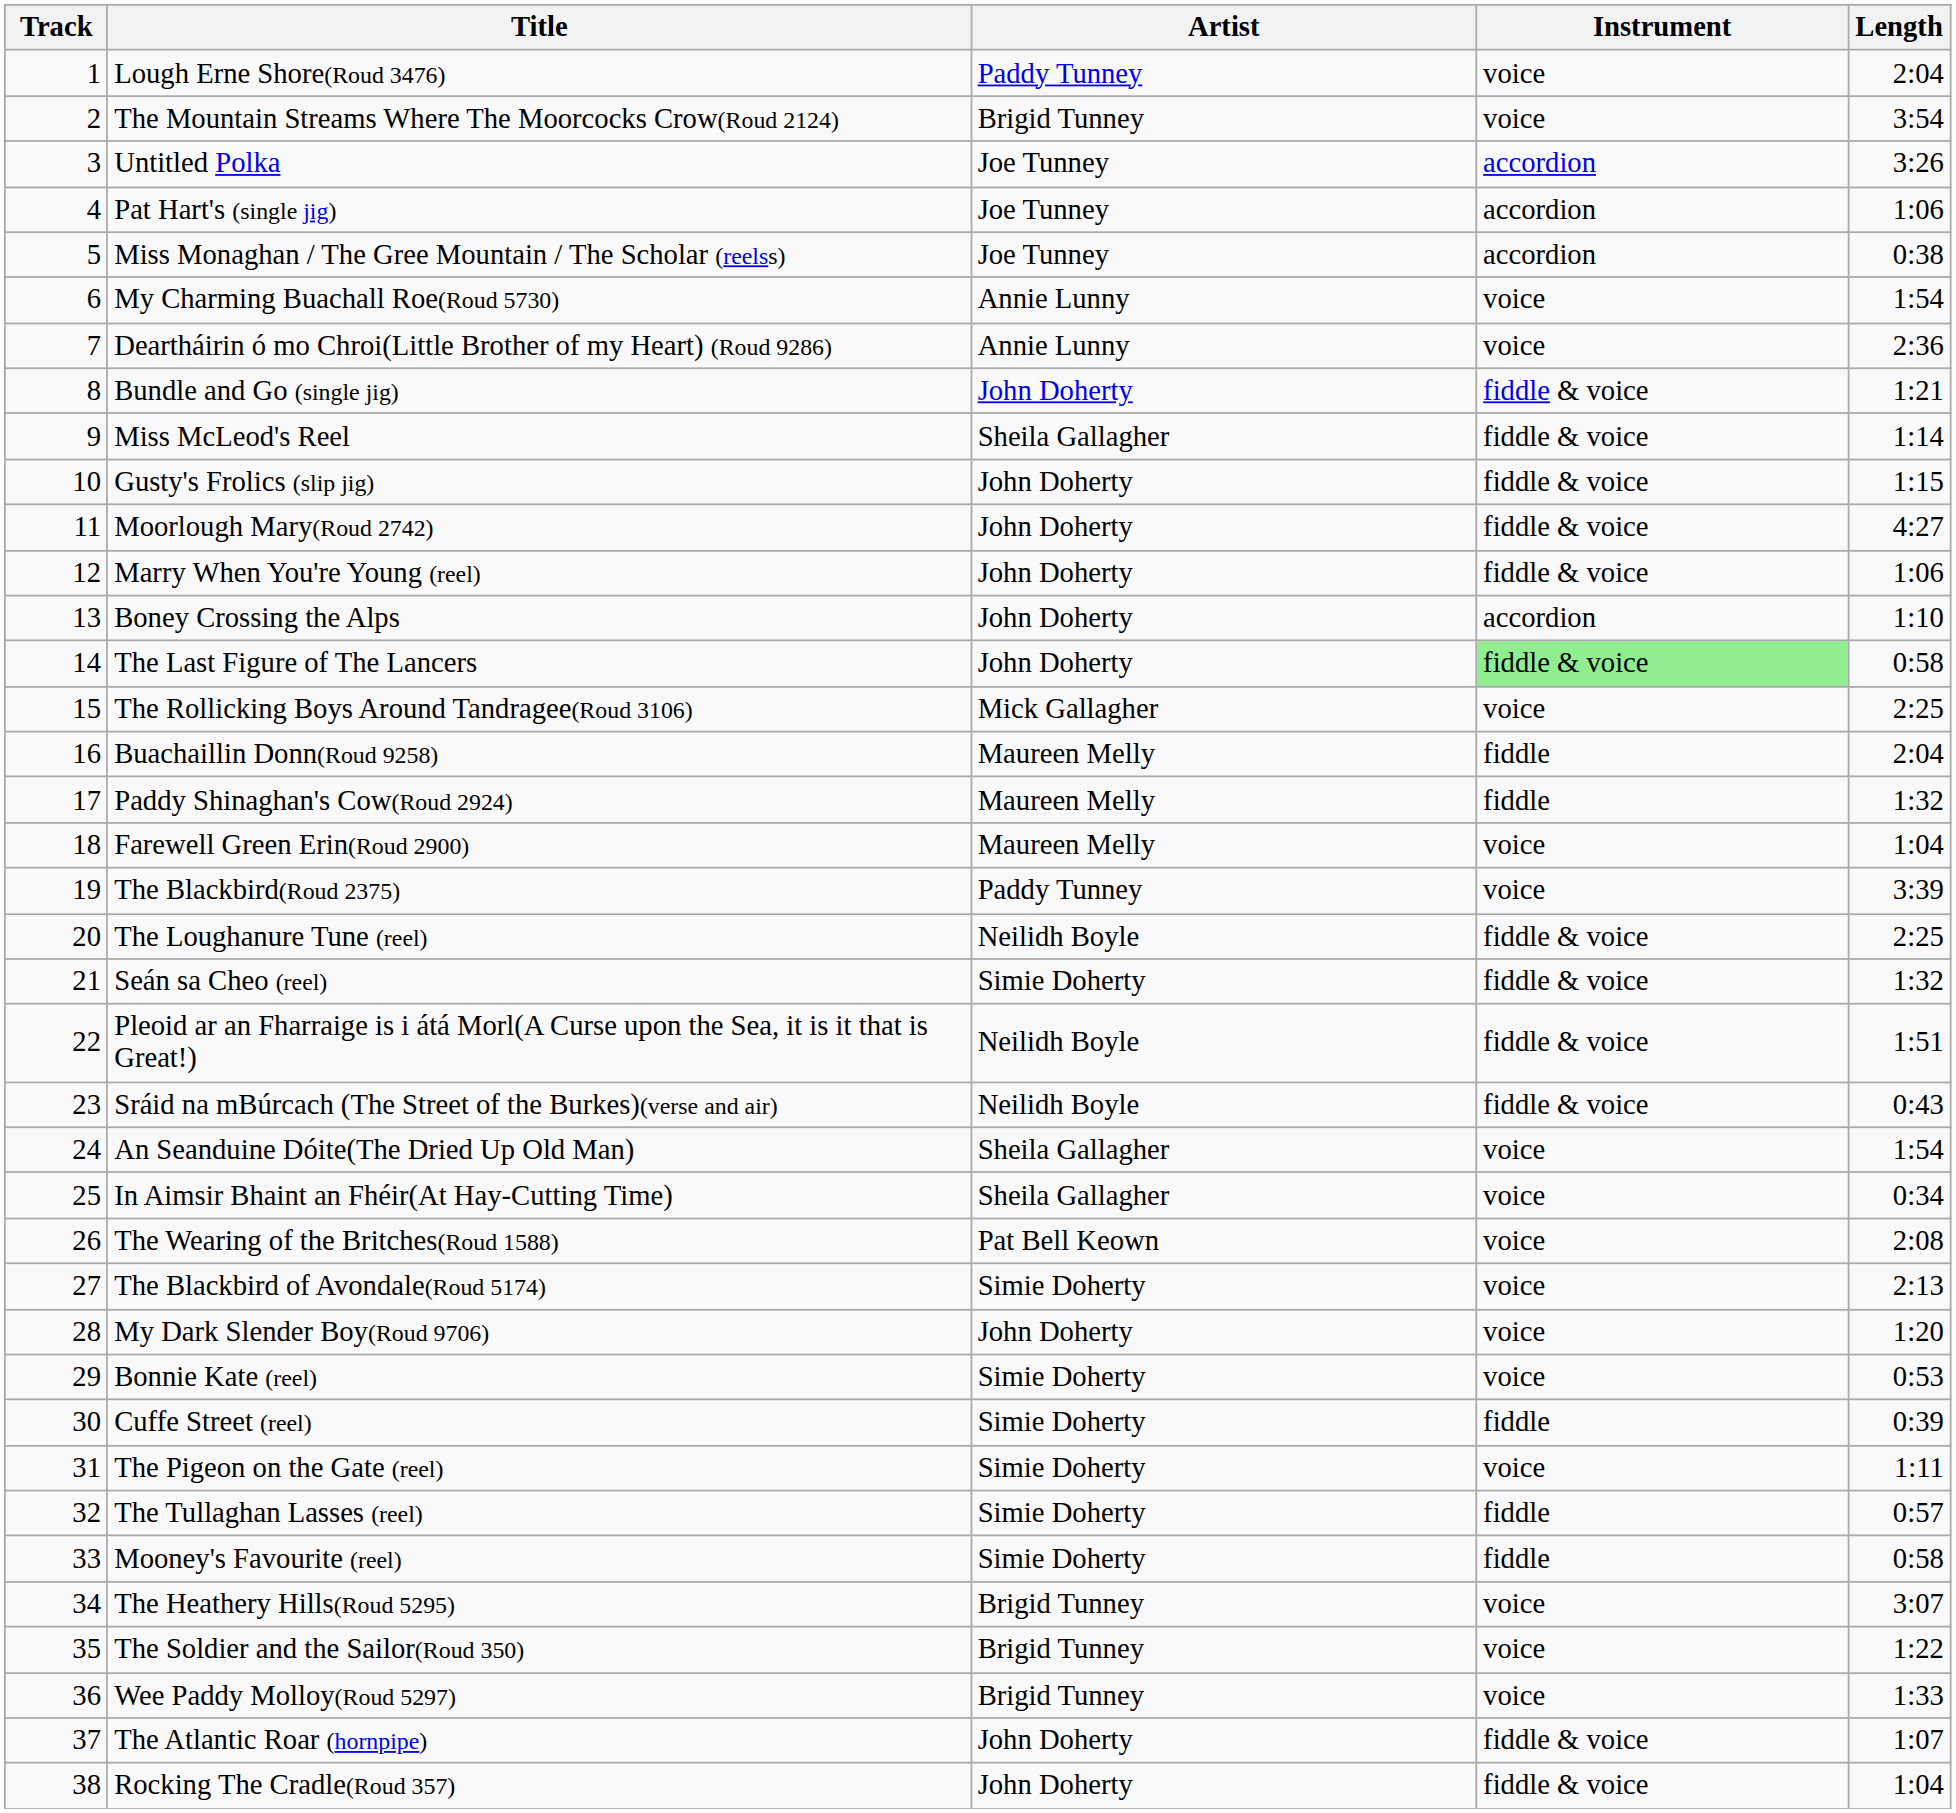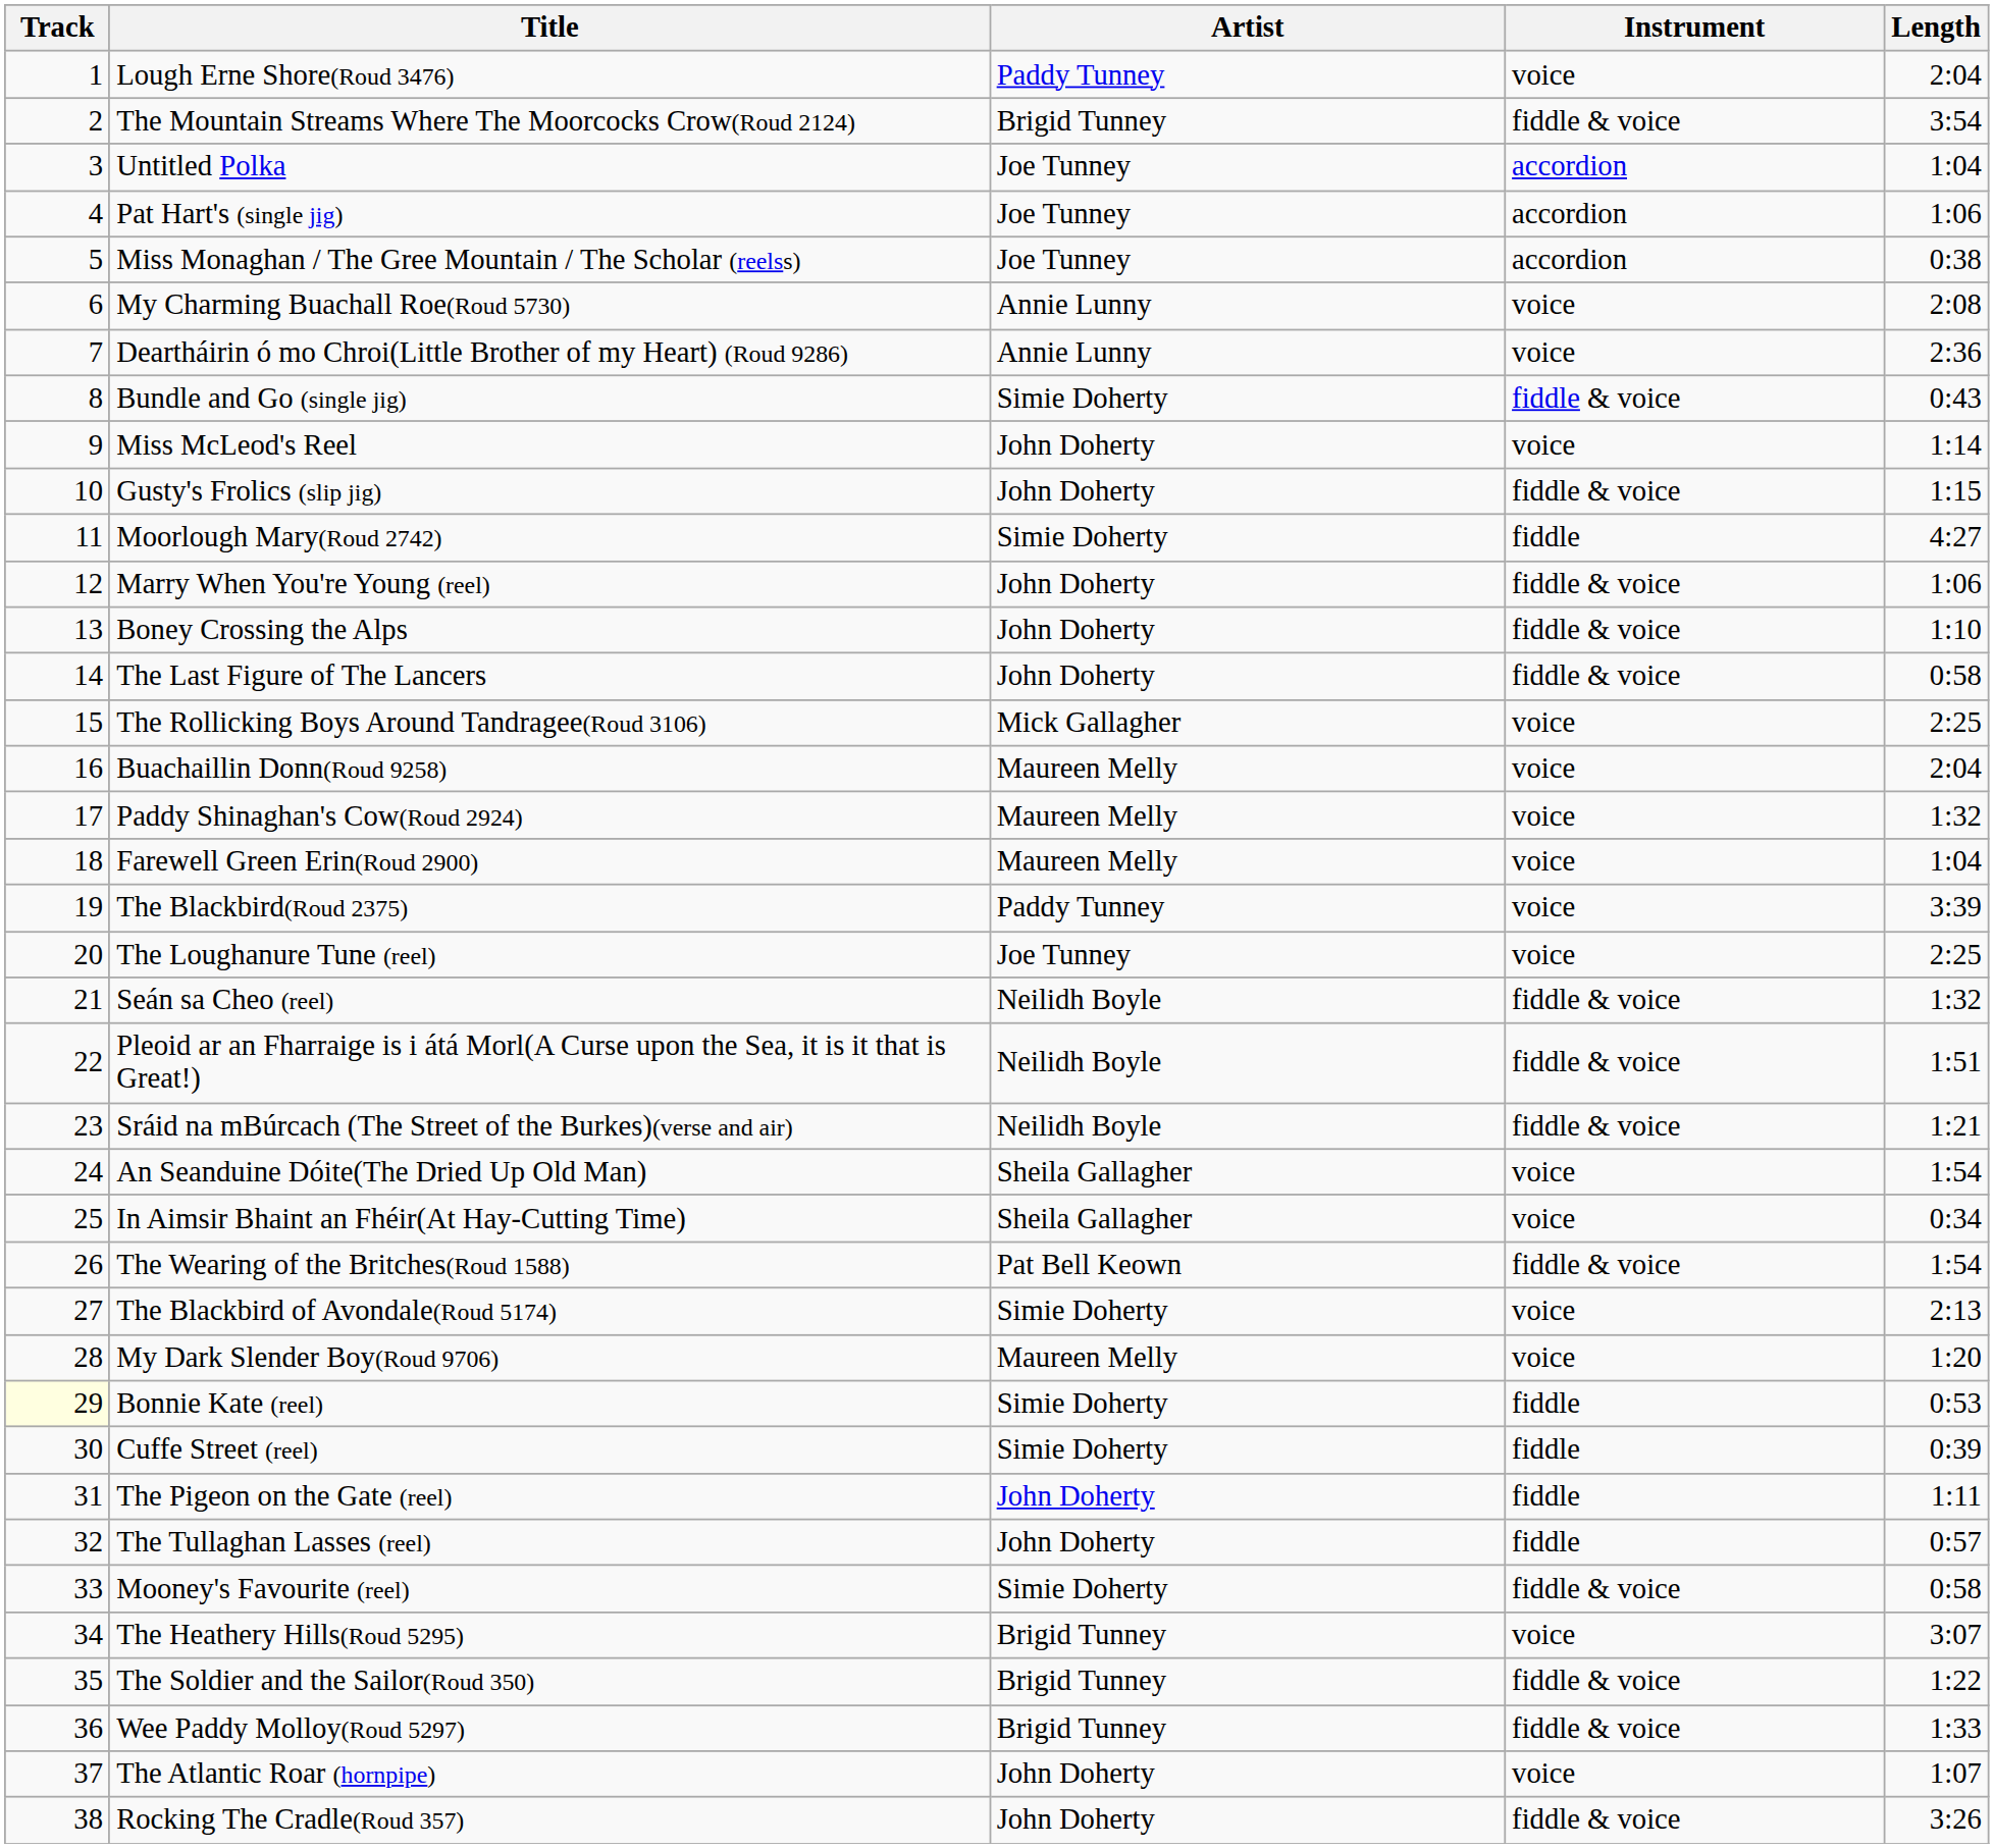The Mountain Streams Where The Moorcocks Crow(Roud 2124) | Instrument: voice -> fiddle & voice
Untitled Polka | Length: 3:26 -> 1:04
My Charming Buachall Roe(Roud 5730) | Length: 1:54 -> 2:08
Bundle and Go (single jig) | Artist: John Doherty -> Simie Doherty
Bundle and Go (single jig) | Length: 1:21 -> 0:43
Miss McLeod's Reel | Artist: Sheila Gallagher -> John Doherty
Miss McLeod's Reel | Instrument: fiddle & voice -> voice
Moorlough Mary(Roud 2742) | Artist: John Doherty -> Simie Doherty
Moorlough Mary(Roud 2742) | Instrument: fiddle & voice -> fiddle
Boney Crossing the Alps | Instrument: accordion -> fiddle & voice
The Last Figure of The Lancers | Instrument: lightgreen background -> no background
Buachaillin Donn(Roud 9258) | Instrument: fiddle -> voice
Paddy Shinaghan's Cow(Roud 2924) | Instrument: fiddle -> voice
The Loughanure Tune (reel) | Artist: Neilidh Boyle -> Joe Tunney
The Loughanure Tune (reel) | Instrument: fiddle & voice -> voice
Seán sa Cheo (reel) | Artist: Simie Doherty -> Neilidh Boyle
Sráid na mBúrcach (The Street of the Burkes)(verse and air) | Length: 0:43 -> 1:21
The Wearing of the Britches(Roud 1588) | Instrument: voice -> fiddle & voice
The Wearing of the Britches(Roud 1588) | Length: 2:08 -> 1:54
My Dark Slender Boy(Roud 9706) | Artist: John Doherty -> Maureen Melly
Bonnie Kate (reel) | Track: no background -> lightyellow background
Bonnie Kate (reel) | Instrument: voice -> fiddle
The Pigeon on the Gate (reel) | Artist: Simie Doherty -> John Doherty
The Pigeon on the Gate (reel) | Instrument: voice -> fiddle
The Tullaghan Lasses (reel) | Artist: Simie Doherty -> John Doherty
Mooney's Favourite (reel) | Instrument: fiddle -> fiddle & voice
The Soldier and the Sailor(Roud 350) | Instrument: voice -> fiddle & voice
Wee Paddy Molloy(Roud 5297) | Instrument: voice -> fiddle & voice
The Atlantic Roar (hornpipe) | Instrument: fiddle & voice -> voice
Rocking The Cradle(Roud 357) | Length: 1:04 -> 3:26
